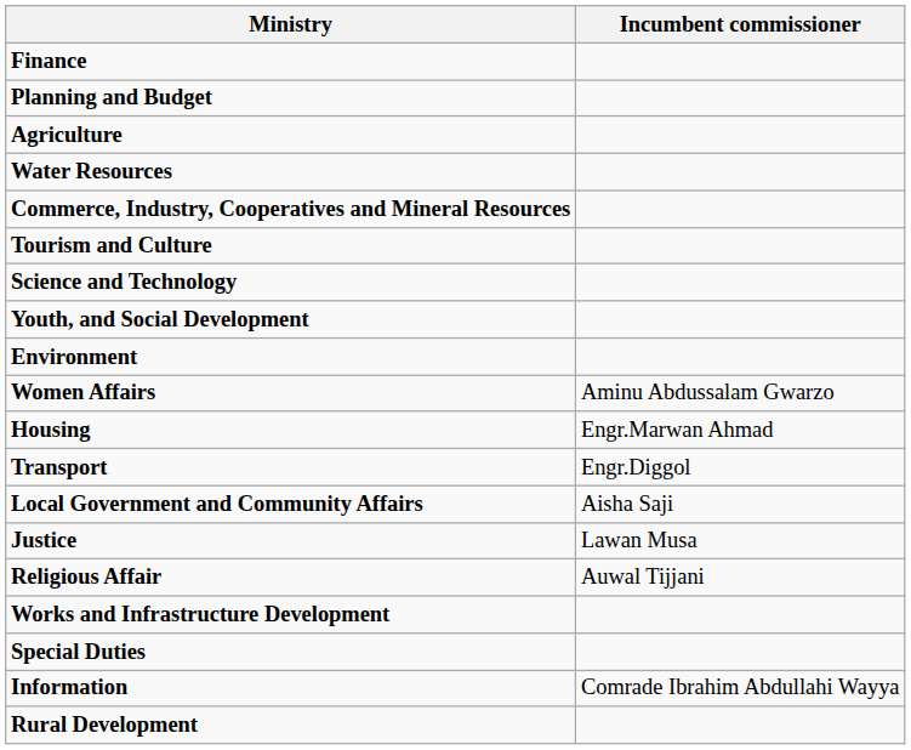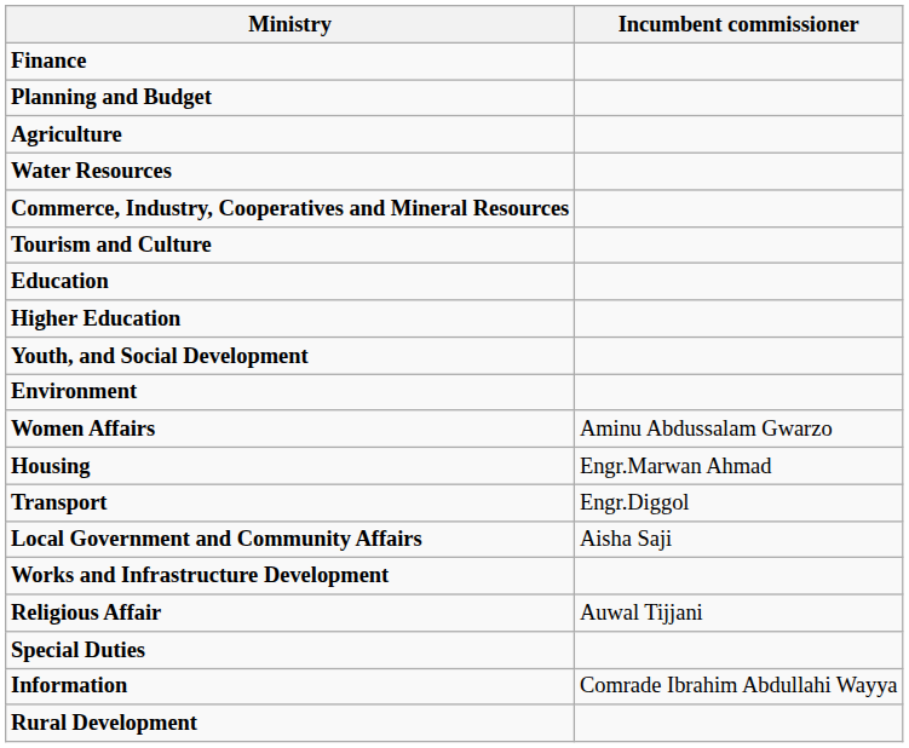+ row: Education
+ row: Higher Education
- row: Science and Technology
- row: Justice | Lawan Musa
rows swapped: Works and Infrastructure Development <-> Religious Affair
